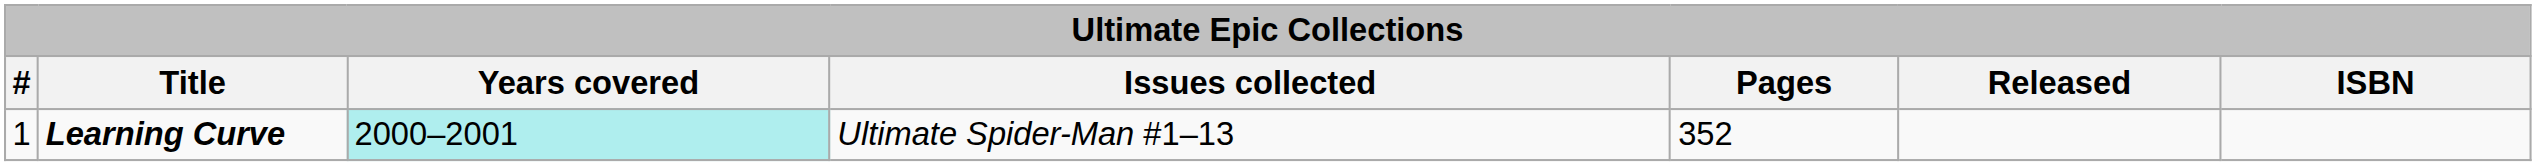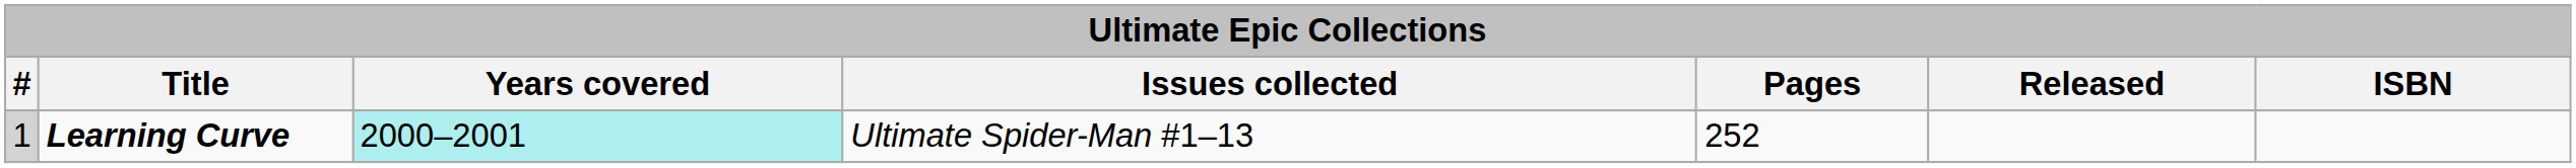Learning Curve | #: no background -> lightgrey background
Learning Curve | Pages: 352 -> 252
